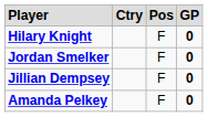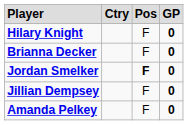+ row: Brianna Decker | F | 0
Jordan Smelker | column 3: normal -> bold
